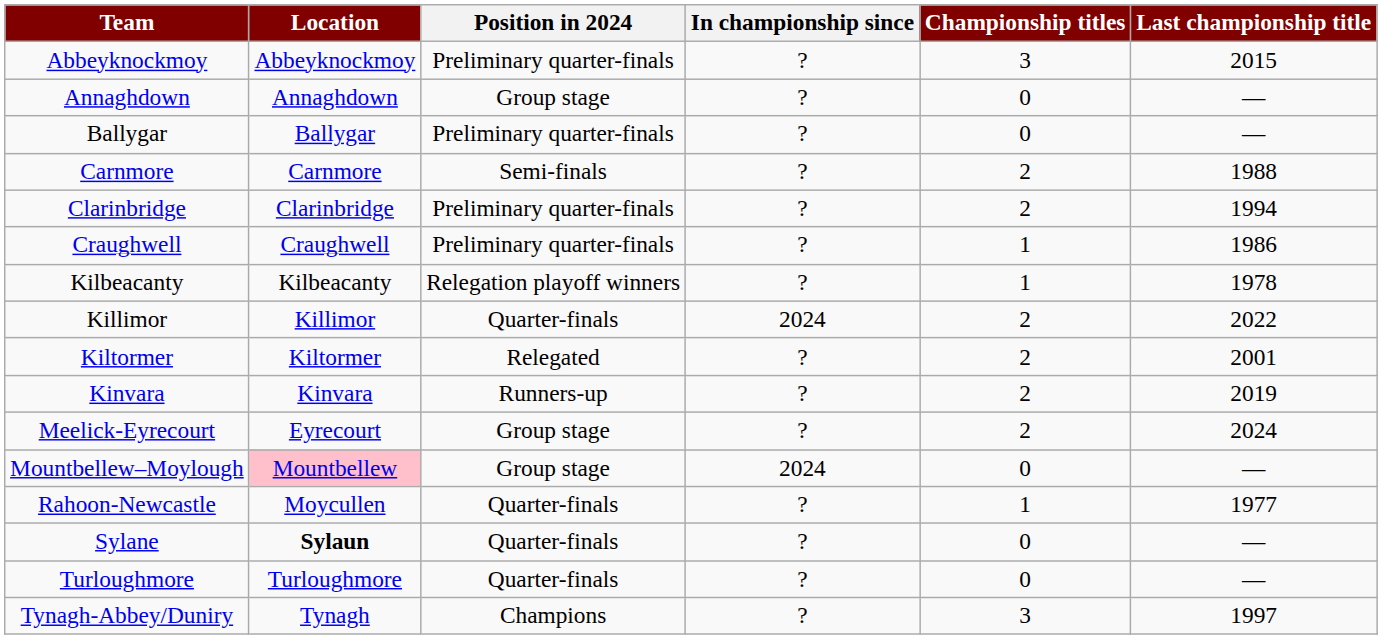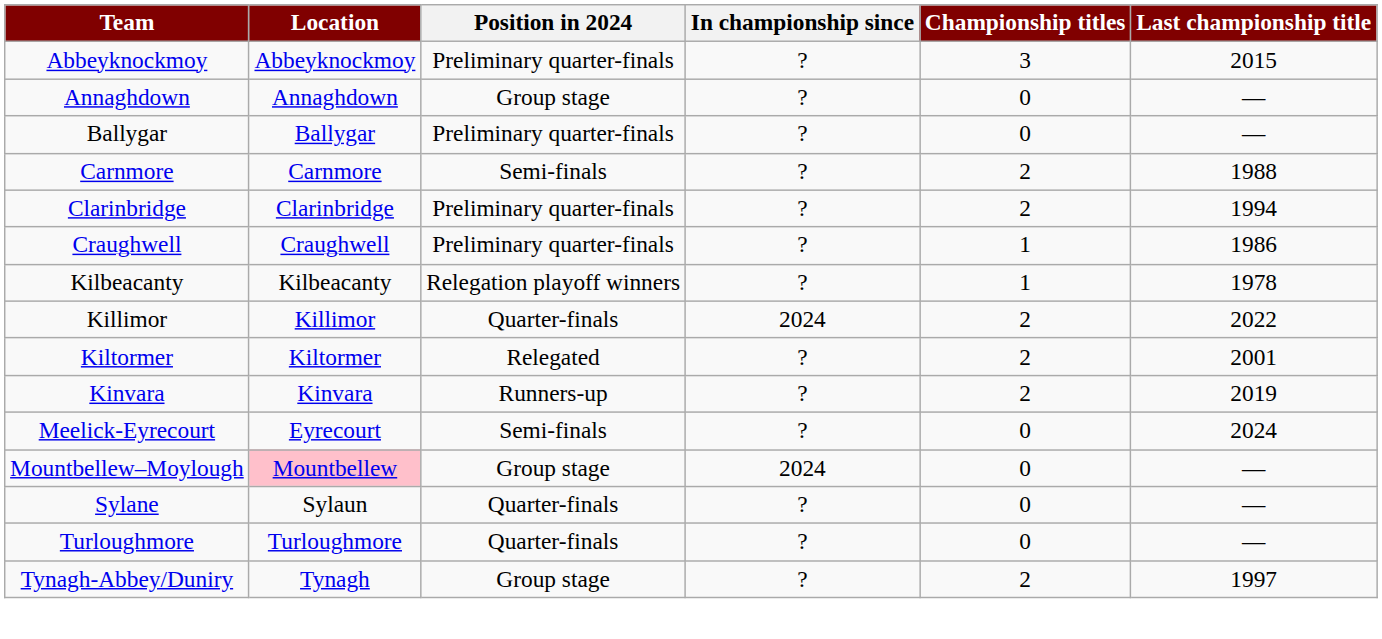Meelick-Eyrecourt | Position in 2024: Group stage -> Semi-finals
Meelick-Eyrecourt | Championship titles: 2 -> 0
- row: Rahoon-Newcastle | Moycullen | Quarter-finals | ? | 1 | 1977
Sylane | Location: bold -> normal
Tynagh-Abbey/Duniry | Position in 2024: Champions -> Group stage
Tynagh-Abbey/Duniry | Championship titles: 3 -> 2
